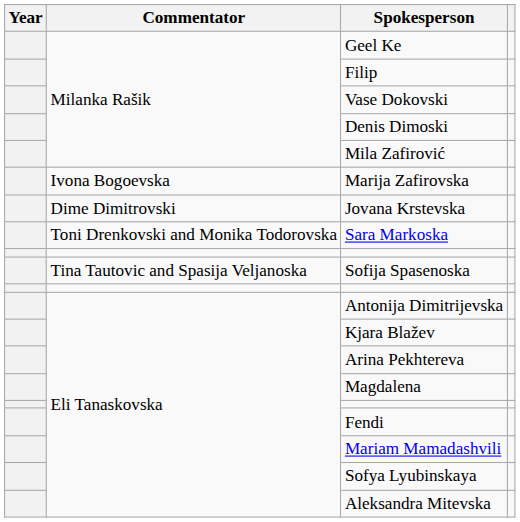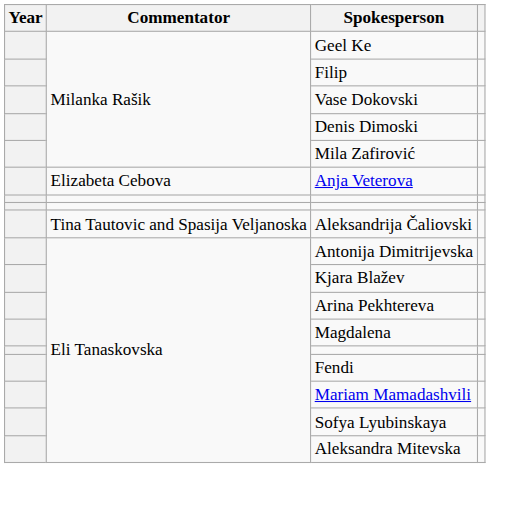- row: Ivona Bogoevska | Marija Zafirovska
- row: Dime Dimitrovski | Jovana Krstevska
- row: Toni Drenkovski and Monika Todorovska | Sara Markoska
+ row: Elizabeta Cebova | Anja Veterova
- row: Tina Tautovic and Spasija Veljanoska | Sofija Spasenoska
+ row: Tina Tautovic and Spasija Veljanoska | Aleksandrija Čaliovski
